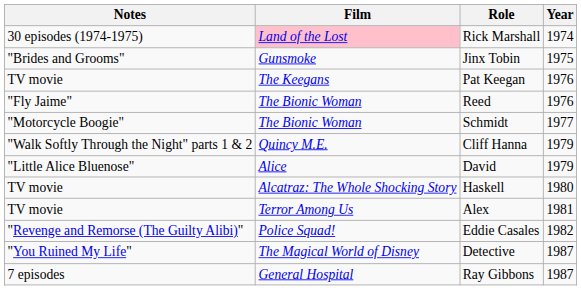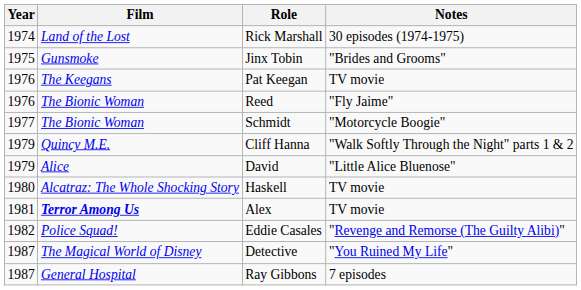columns swapped: Year <-> Notes
Rick Marshall | Film: pink background -> no background
Alex | Film: normal -> bold
